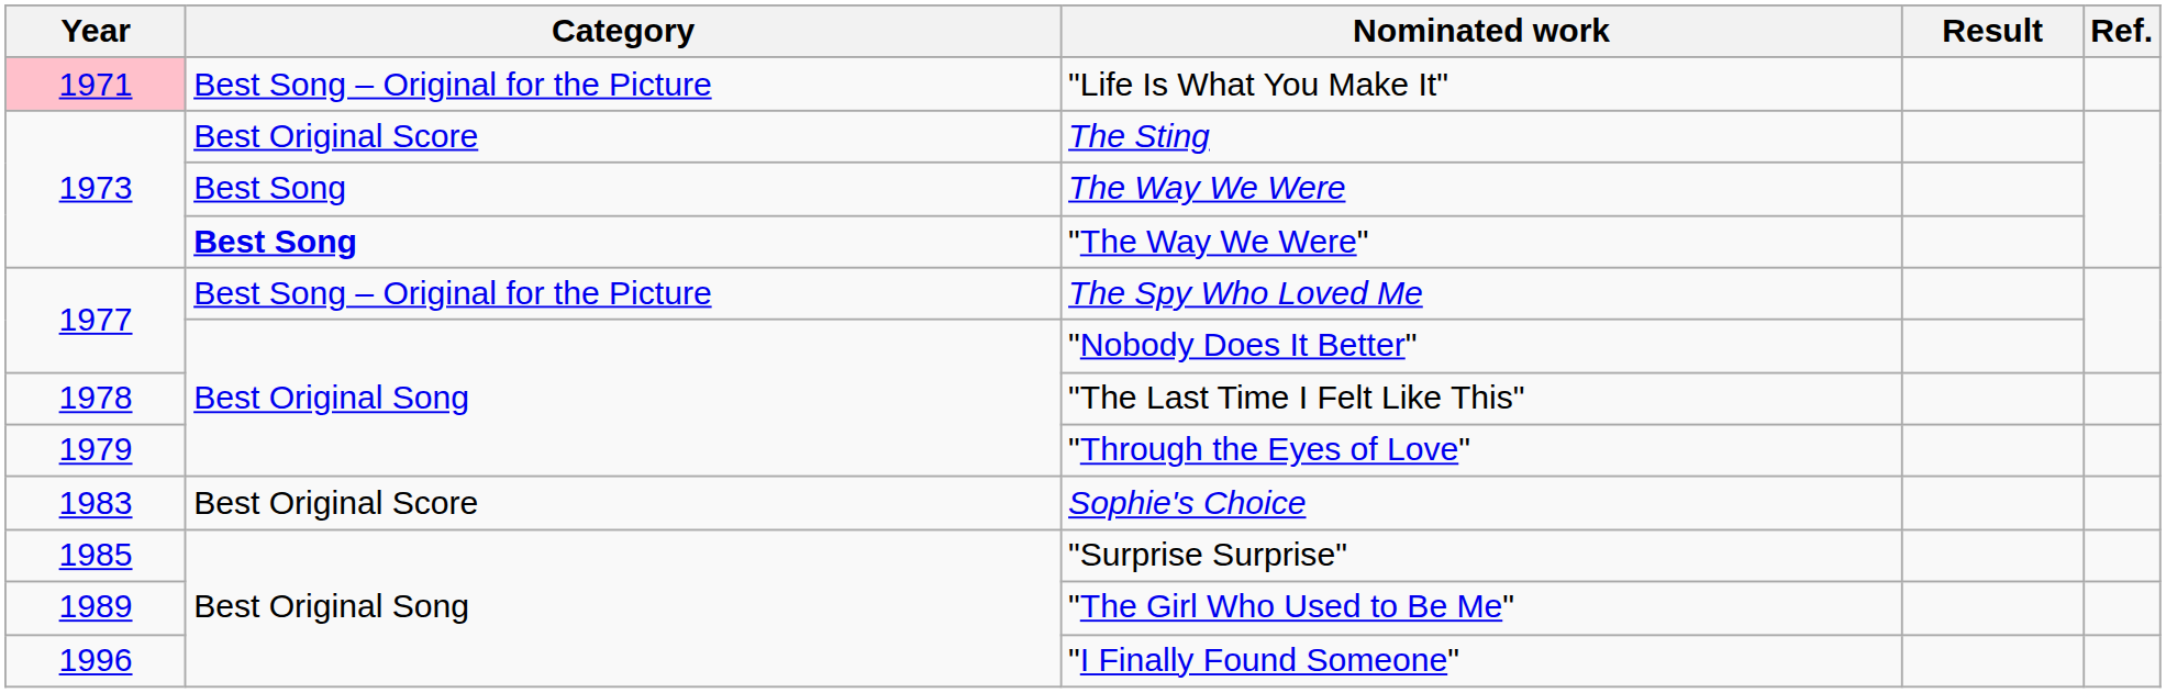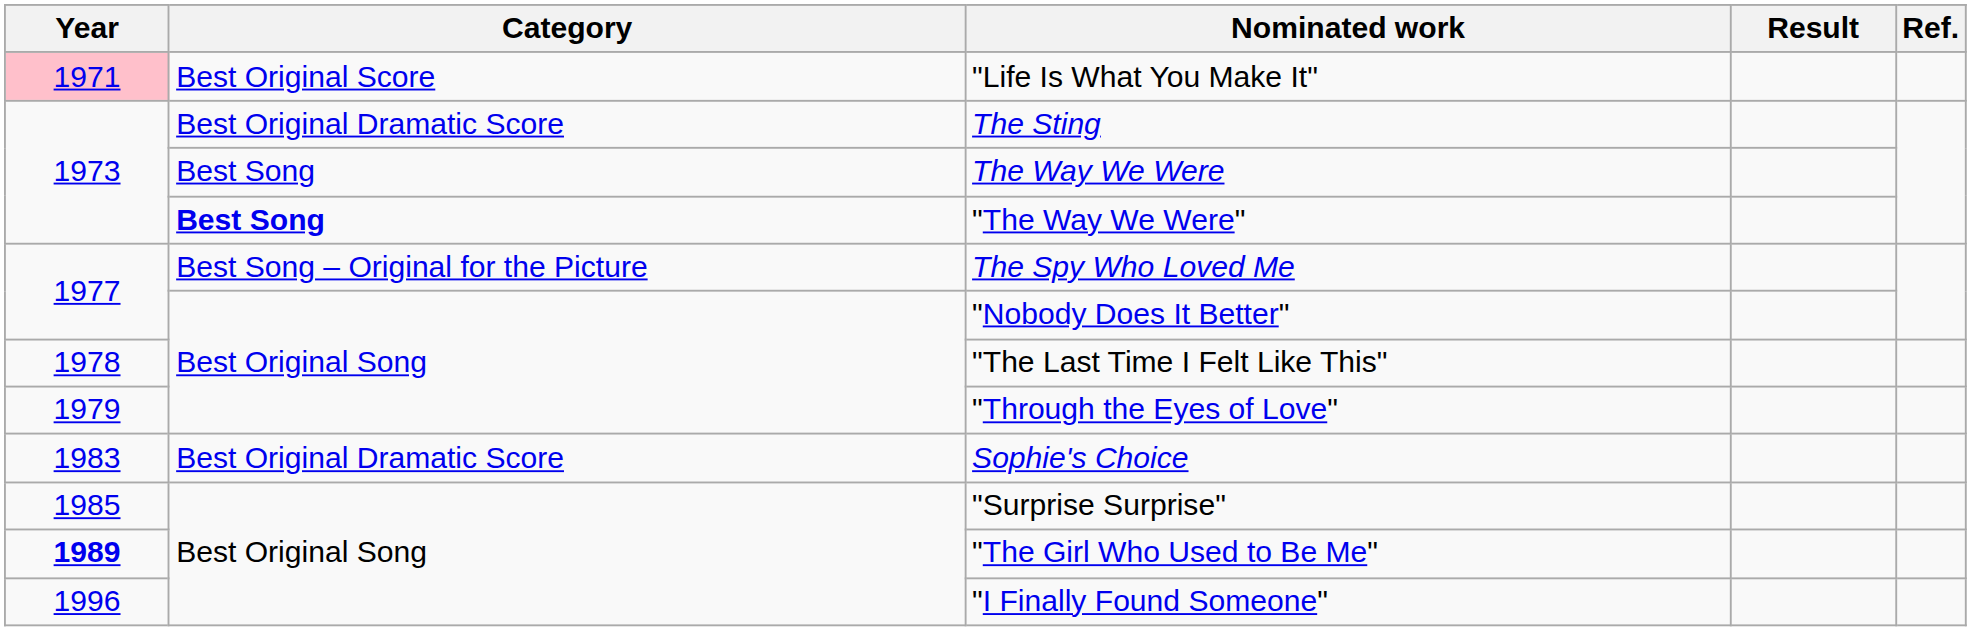"Life Is What You Make It" | Category: Best Song – Original for the Picture -> Best Original Score
The Sting | Category: Best Original Score -> Best Original Dramatic Score
Sophie's Choice | Category: Best Original Score -> Best Original Dramatic Score
"The Girl Who Used to Be Me" | Year: normal -> bold
